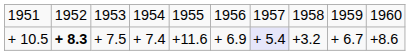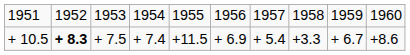+ 10.5 | column 5: +11.6 -> +11.5
+ 10.5 | column 7: lavender background -> no background
+ 10.5 | column 8: +3.2 -> +3.3
